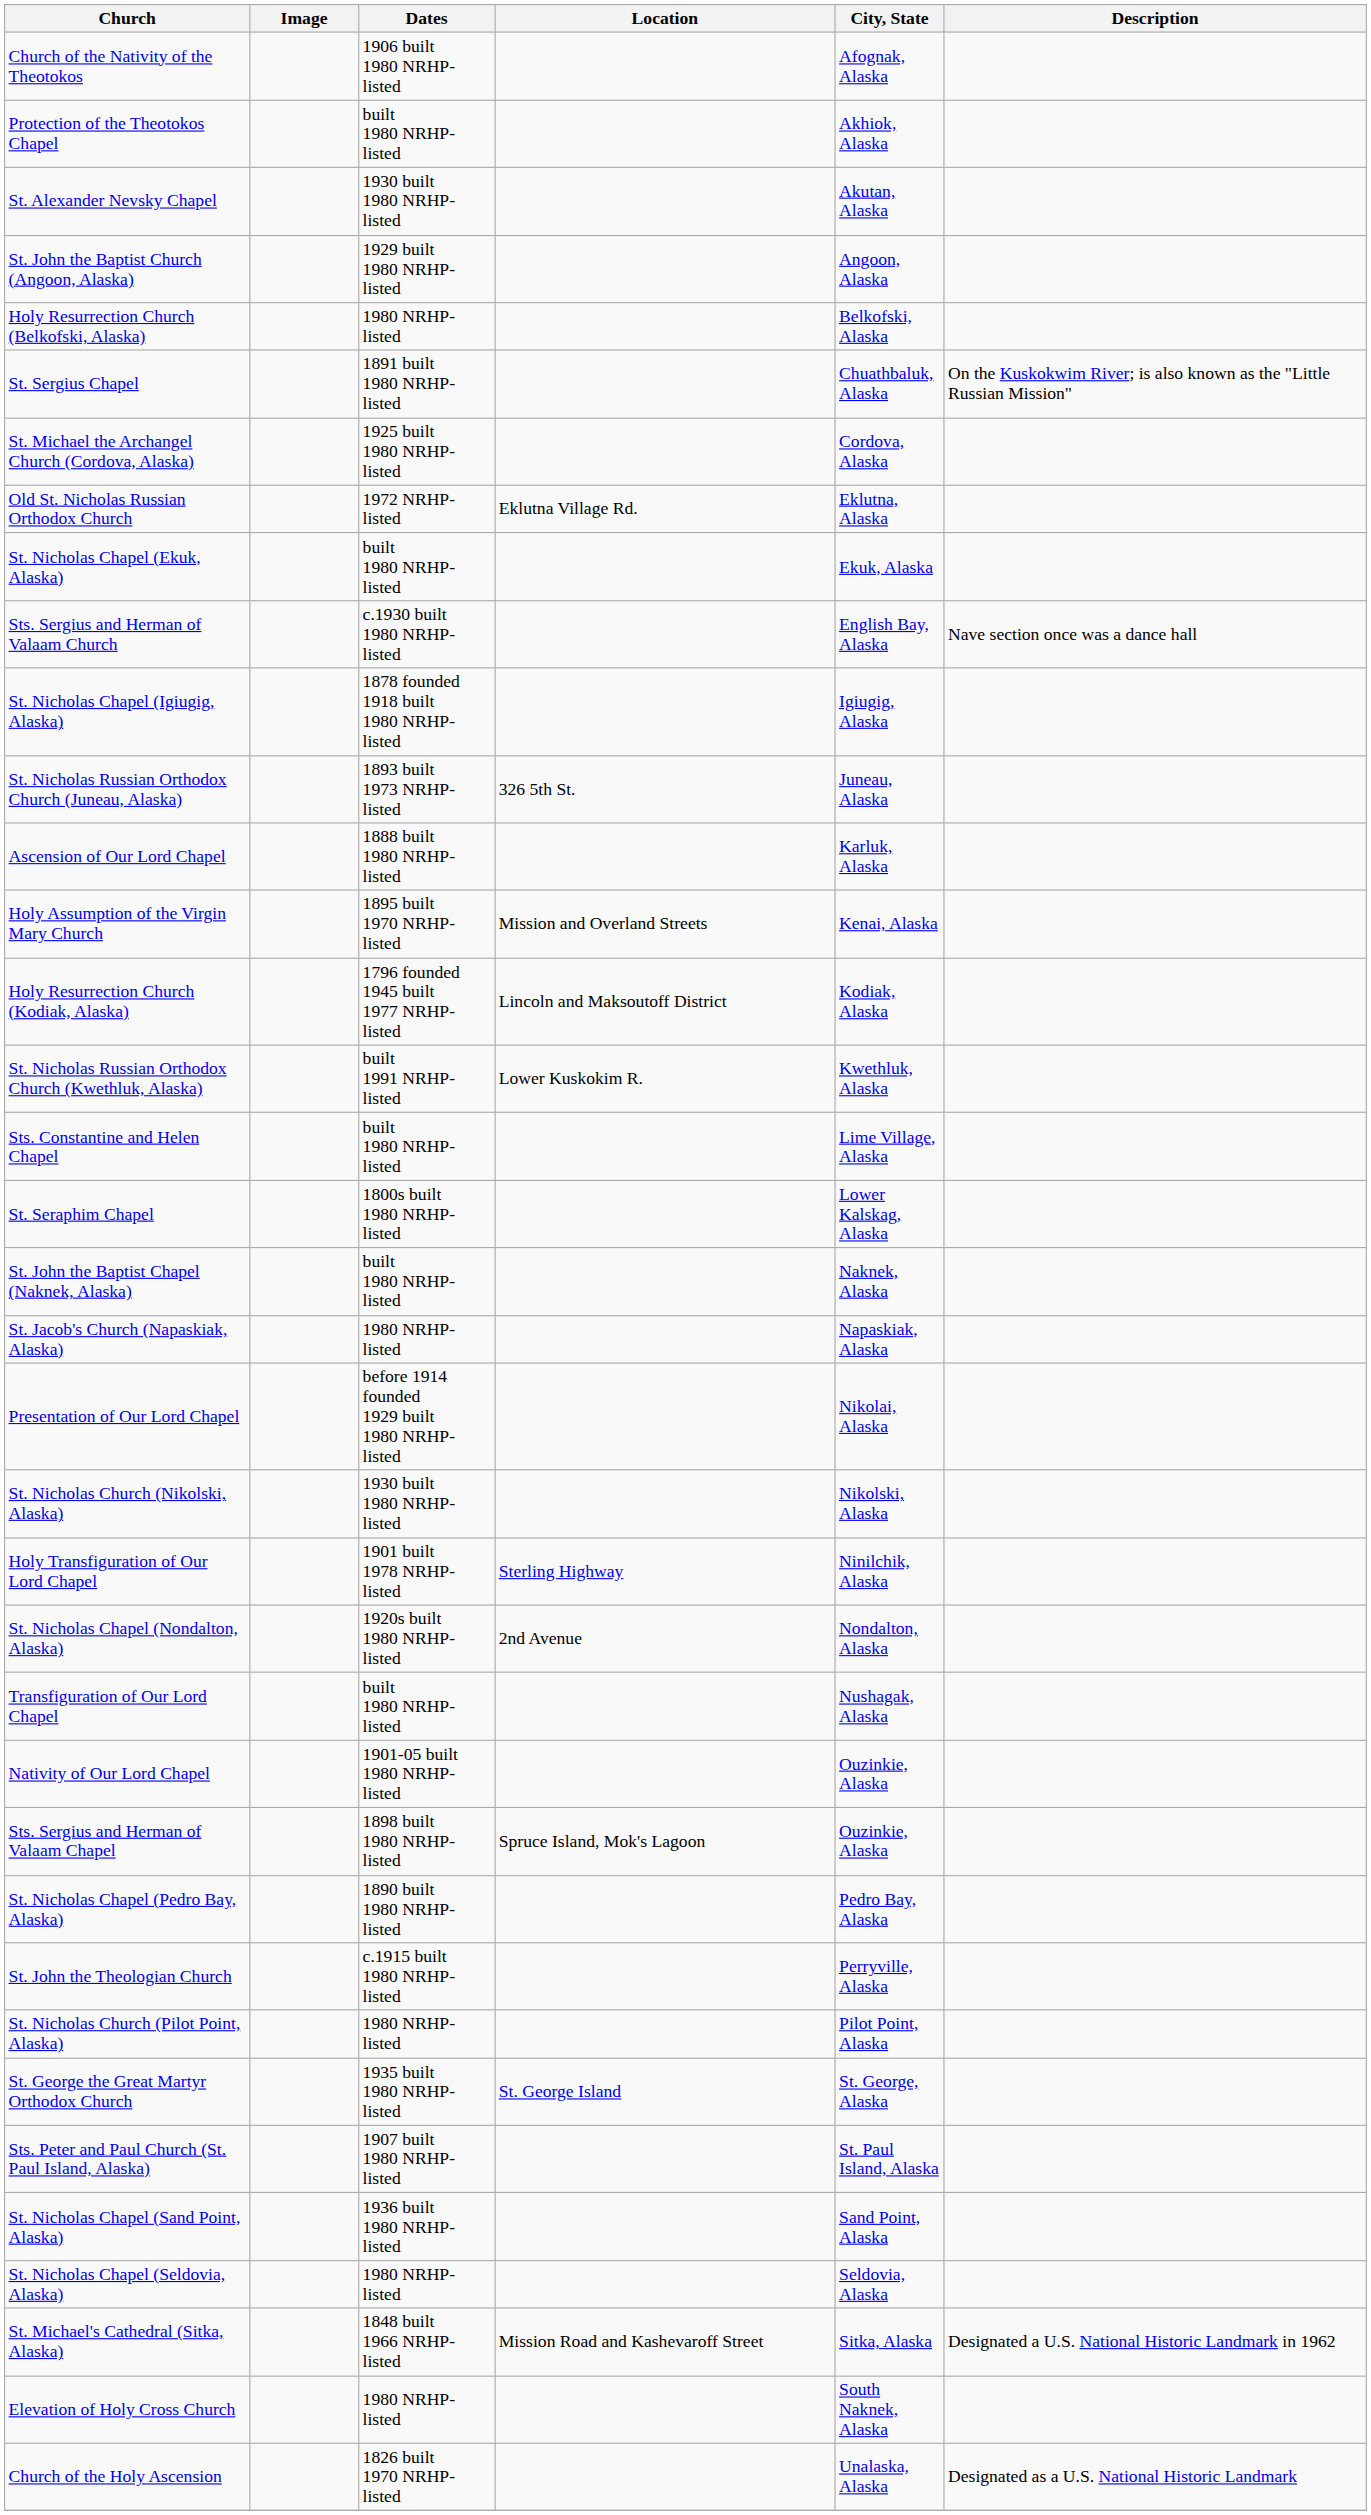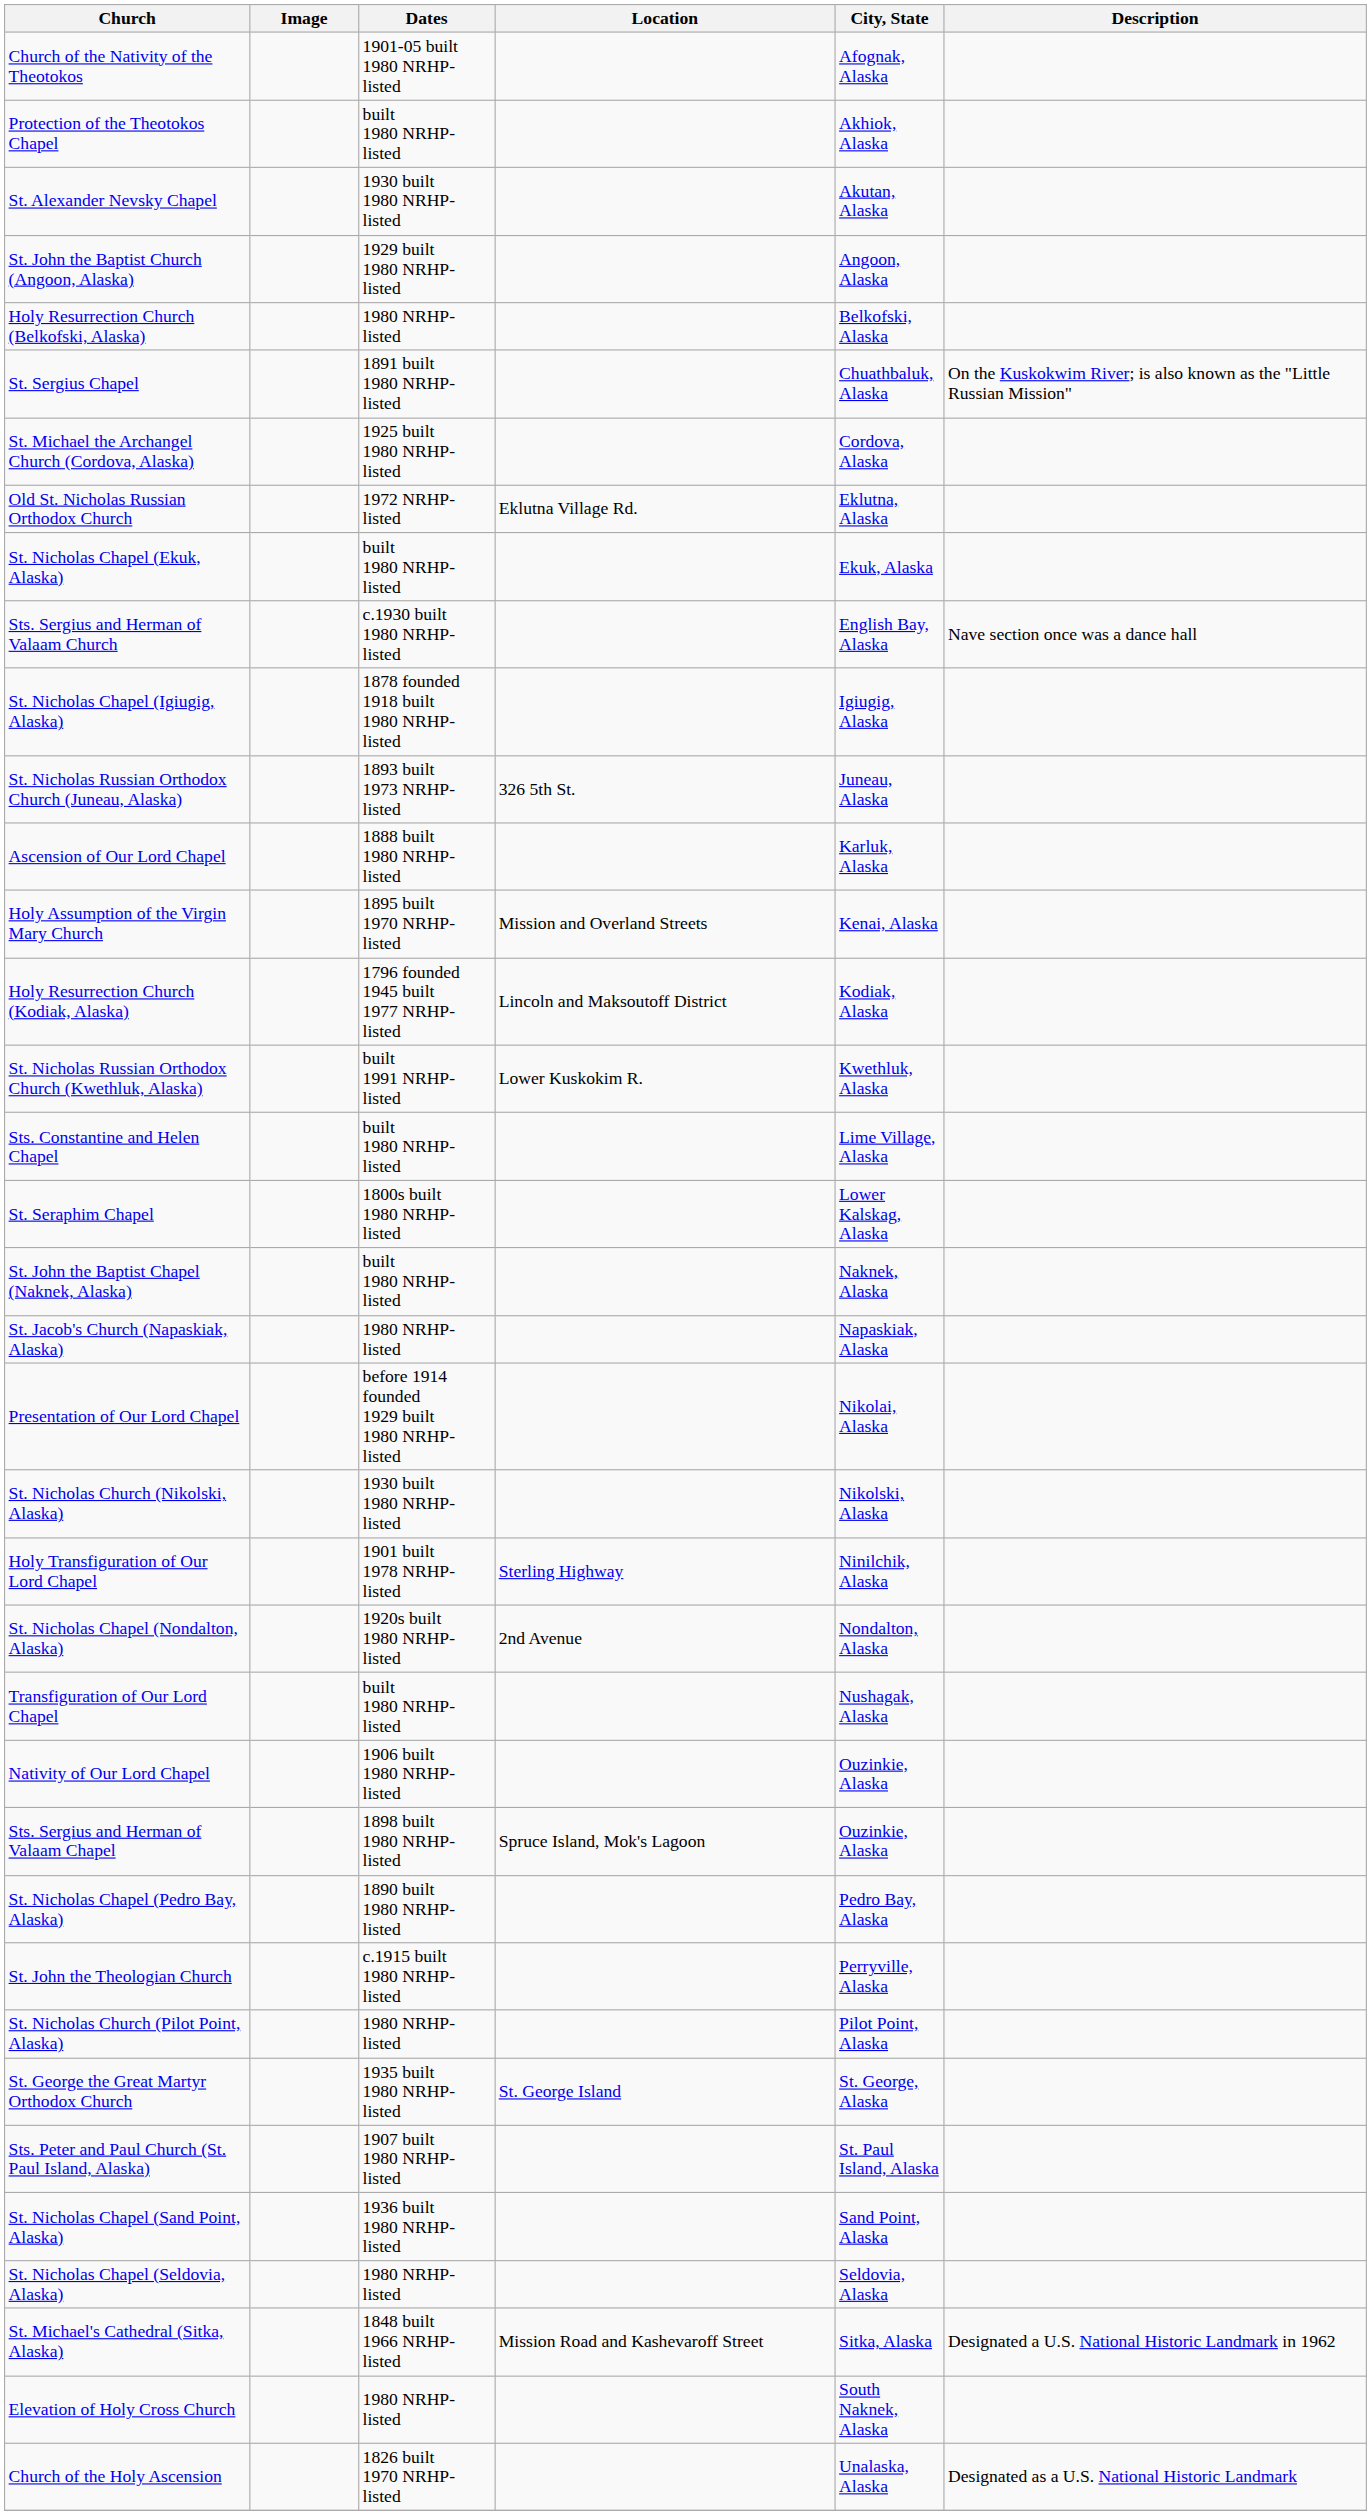Church of the Nativity of the Theotokos | Dates: 1906 built 1980 NRHP-listed -> 1901-05 built 1980 NRHP-listed
Nativity of Our Lord Chapel | Dates: 1901-05 built 1980 NRHP-listed -> 1906 built 1980 NRHP-listed
